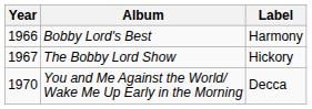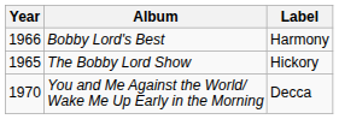The Bobby Lord Show | Year: 1967 -> 1965
